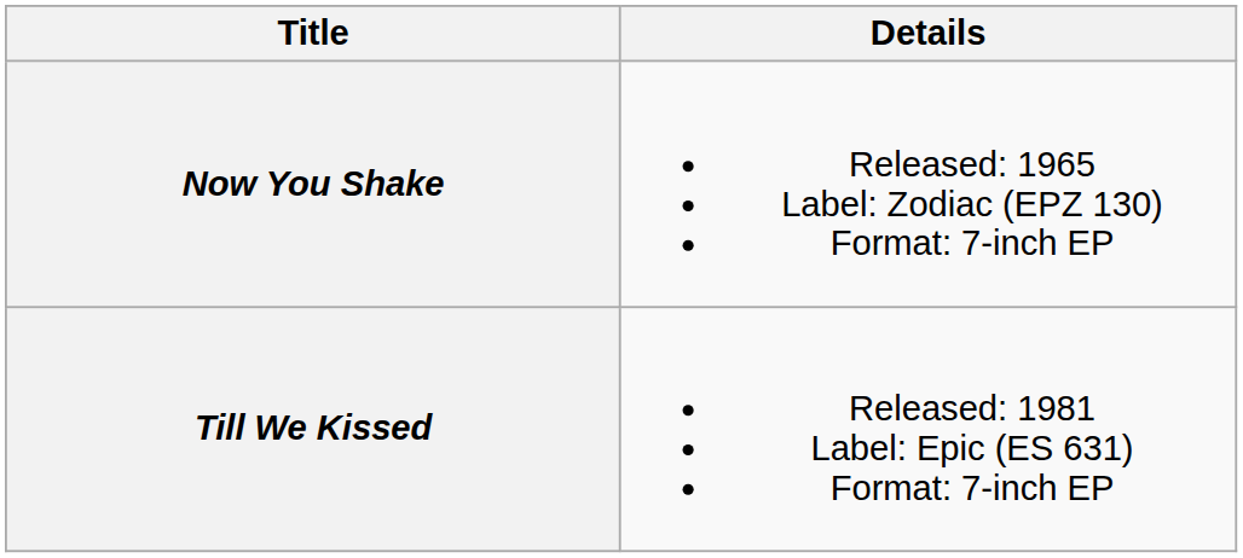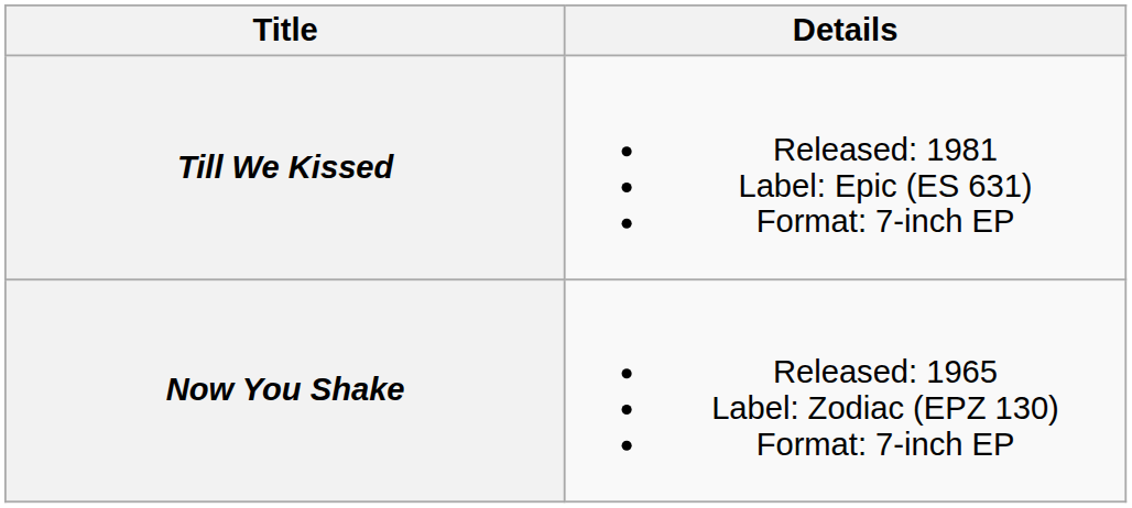rows swapped: Now You Shake <-> Till We Kissed
